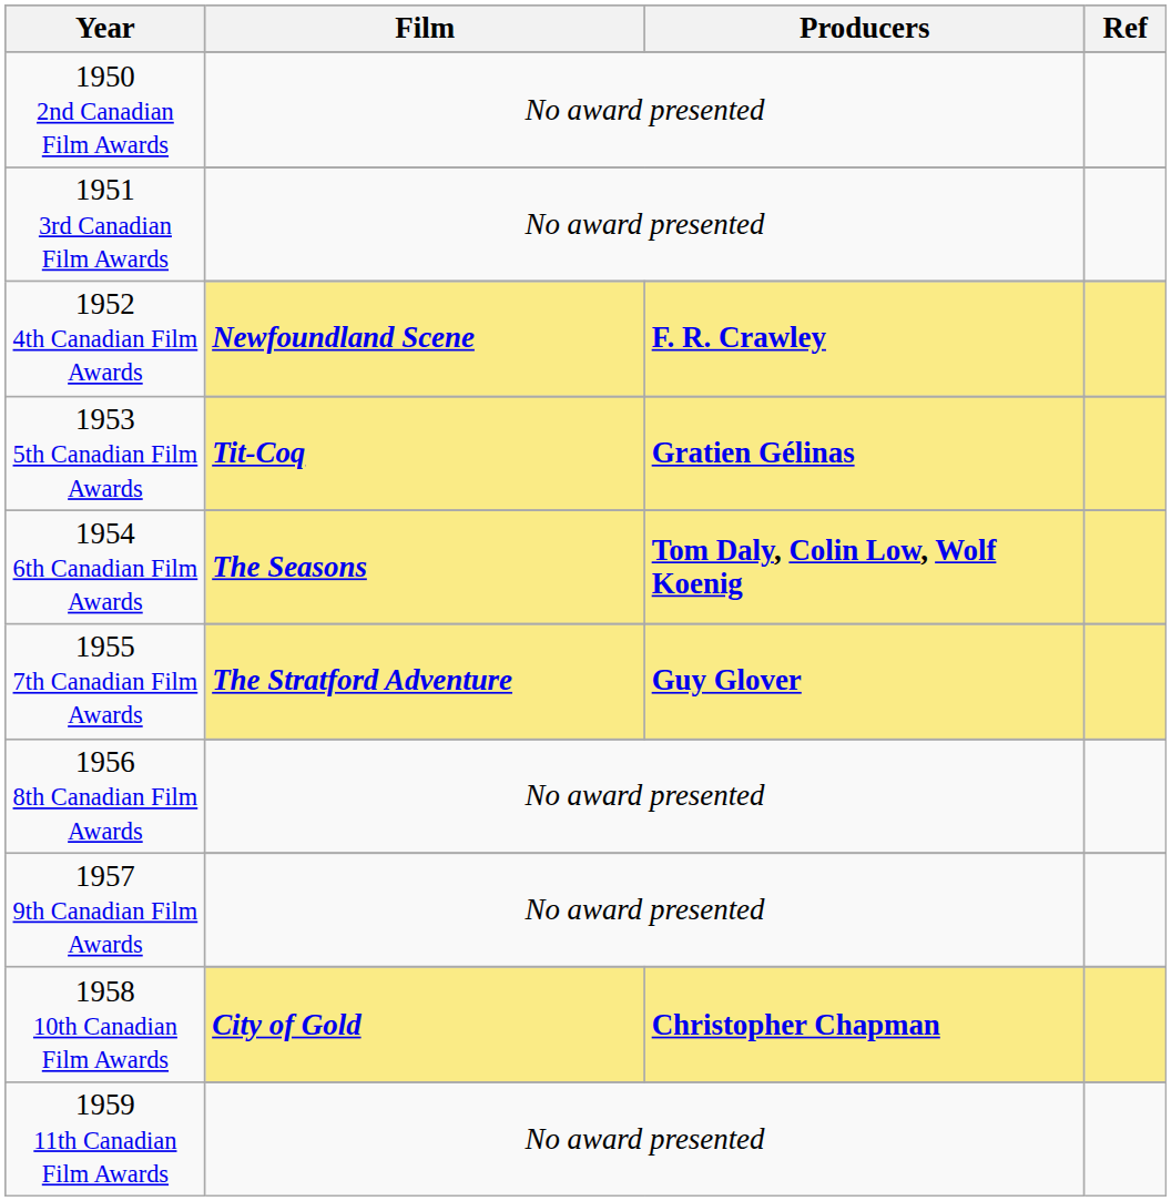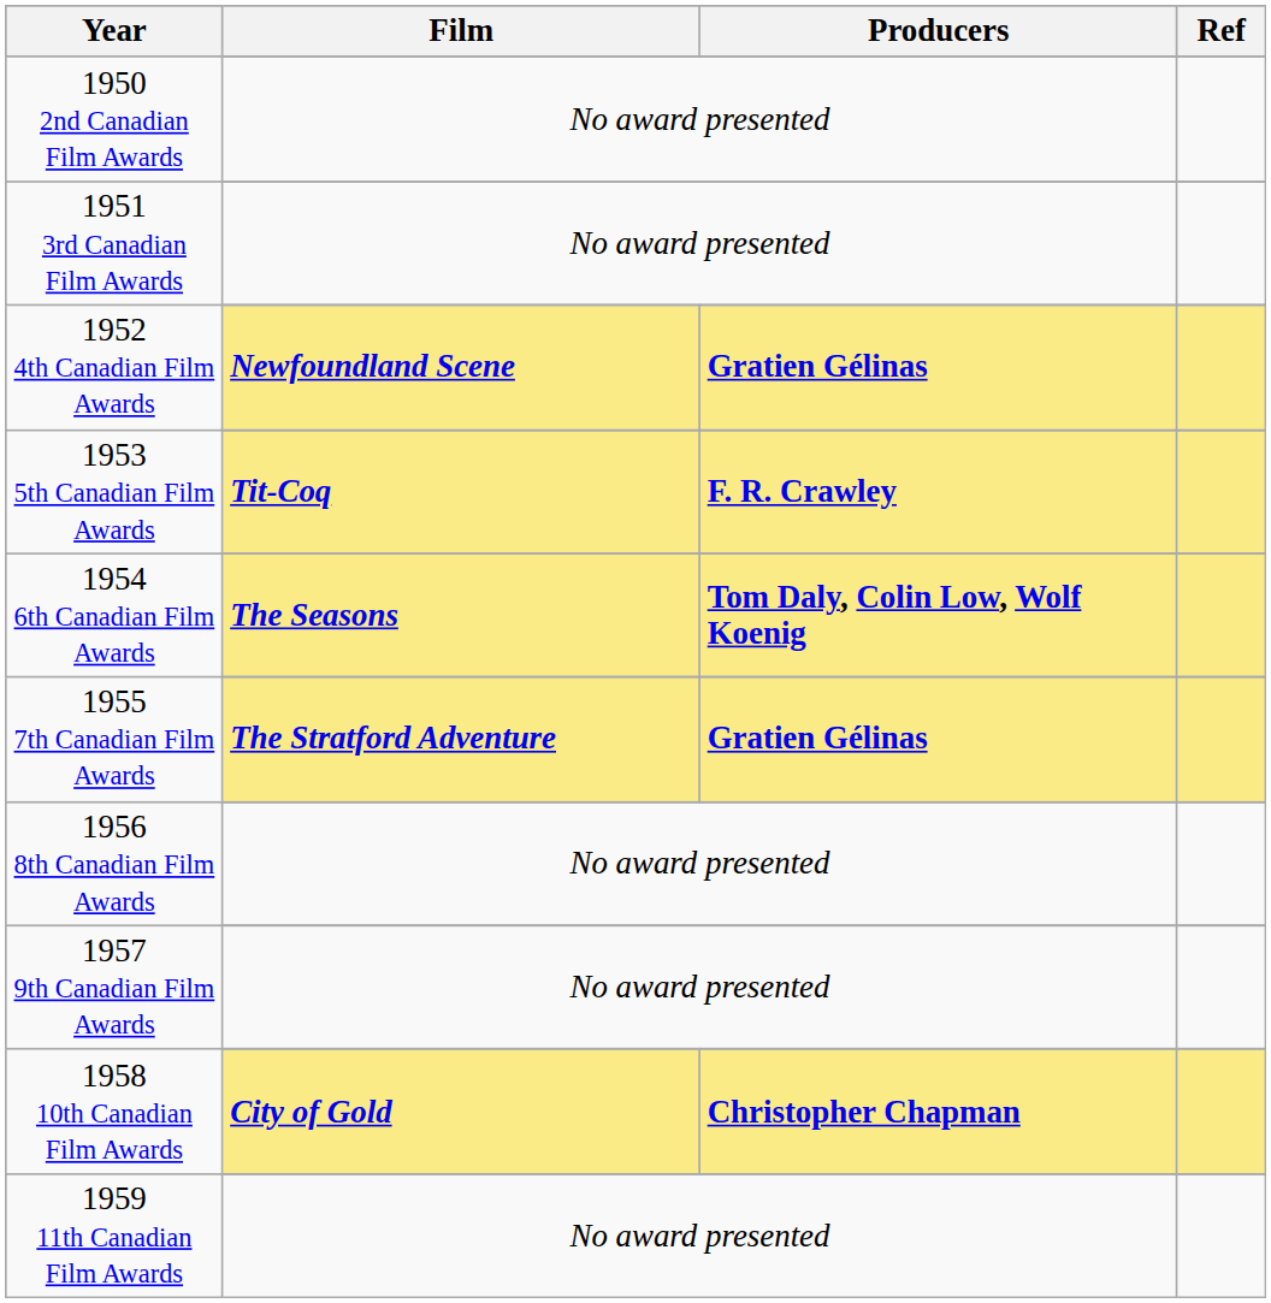1952 4th Canadian Film Awards / Newfoundland Scene | Producers: F. R. Crawley -> Gratien Gélinas
1953 5th Canadian Film Awards / Tit-Coq | Producers: Gratien Gélinas -> F. R. Crawley
1955 7th Canadian Film Awards / The Stratford Adventure | Producers: Guy Glover -> Gratien Gélinas
